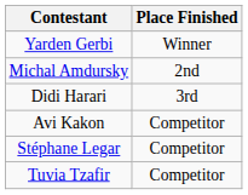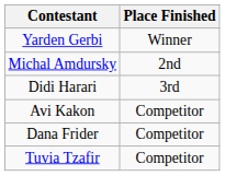+ row: Dana Frider | Competitor
- row: Stéphane Legar | Competitor
